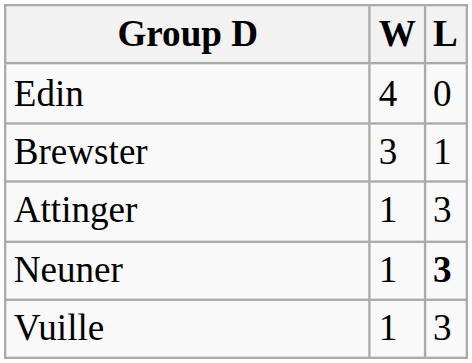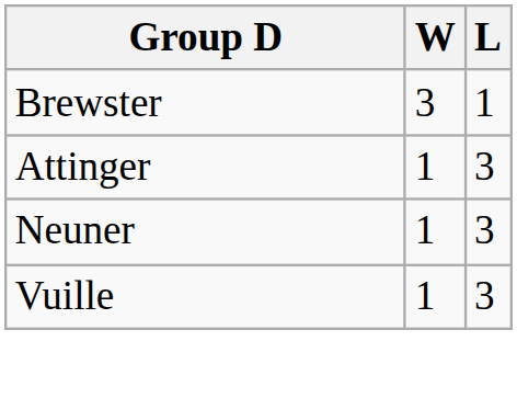- row: Edin | 4 | 0
Neuner | L: bold -> normal
